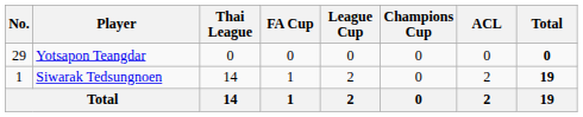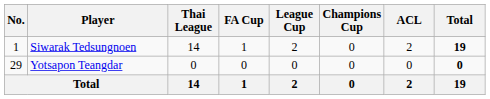rows swapped: Siwarak Tedsungnoen <-> Yotsapon Teangdar
